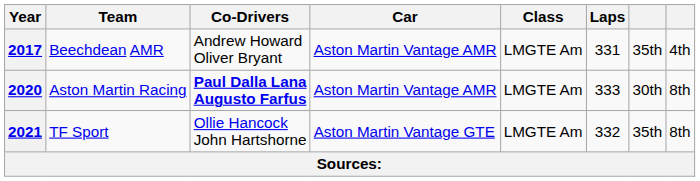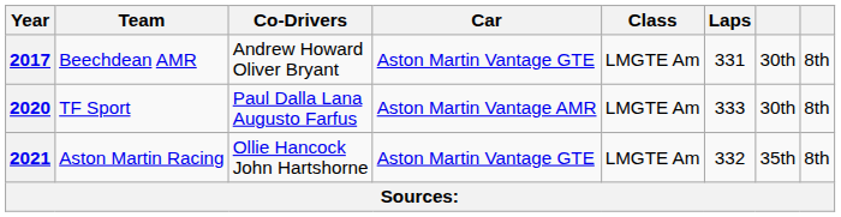2017 | Car: Aston Martin Vantage AMR -> Aston Martin Vantage GTE
2017 | column 7: 35th -> 30th
2017 | column 8: 4th -> 8th
2020 | Team: Aston Martin Racing -> TF Sport
2020 | Co-Drivers: bold -> normal
2021 | Team: TF Sport -> Aston Martin Racing
